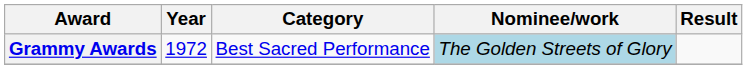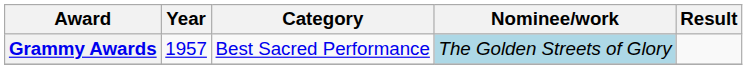Grammy Awards | Year: 1972 -> 1957
